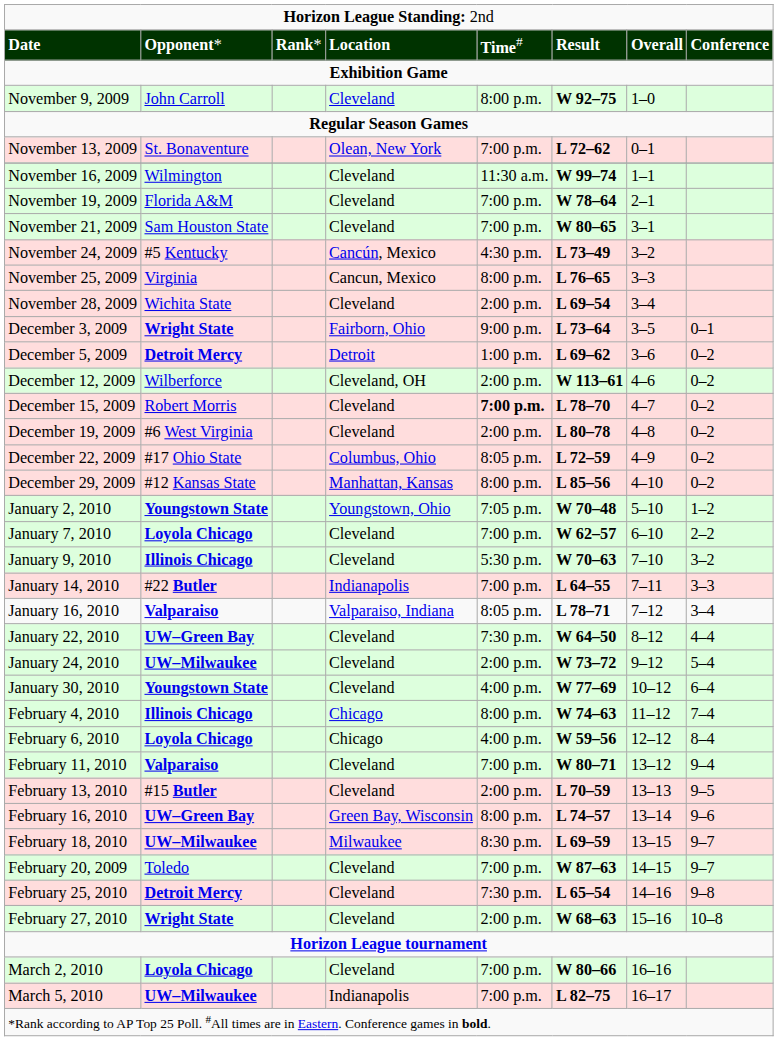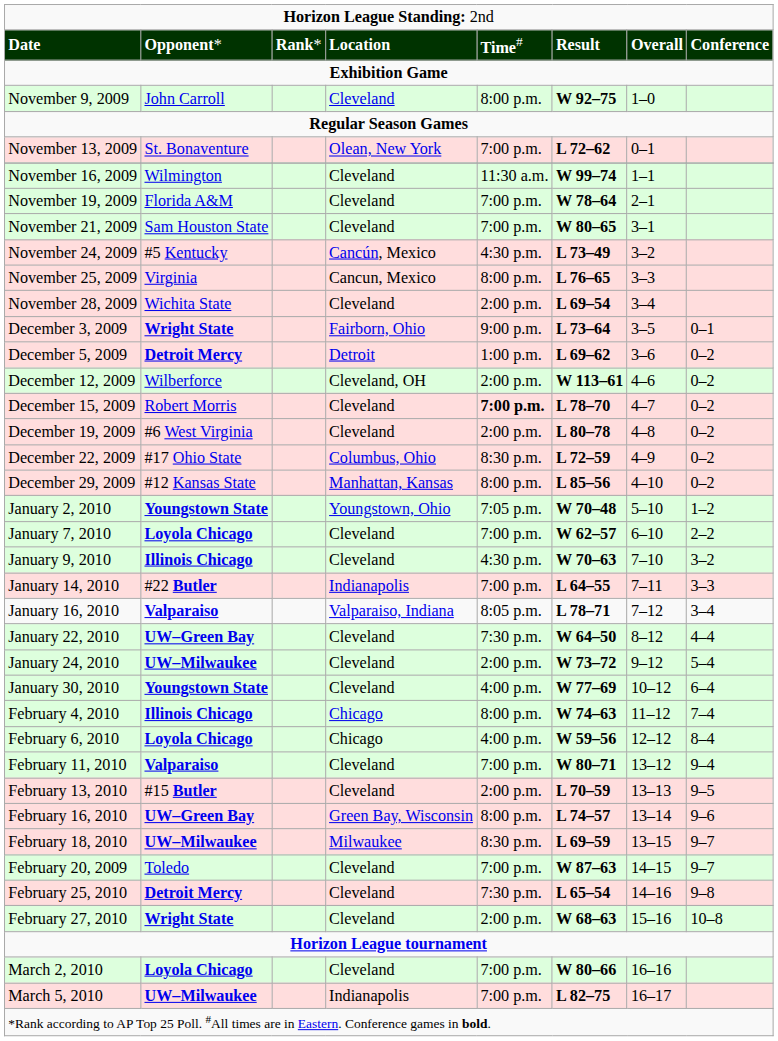December 22, 2009 | column 5: 8:05 p.m. -> 8:30 p.m.
January 9, 2010 | column 5: 5:30 p.m. -> 4:30 p.m.
